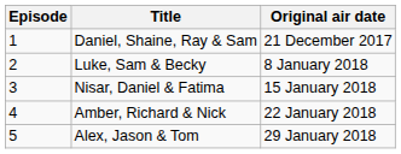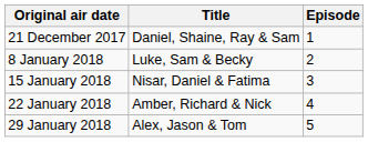columns swapped: Episode <-> Original air date
